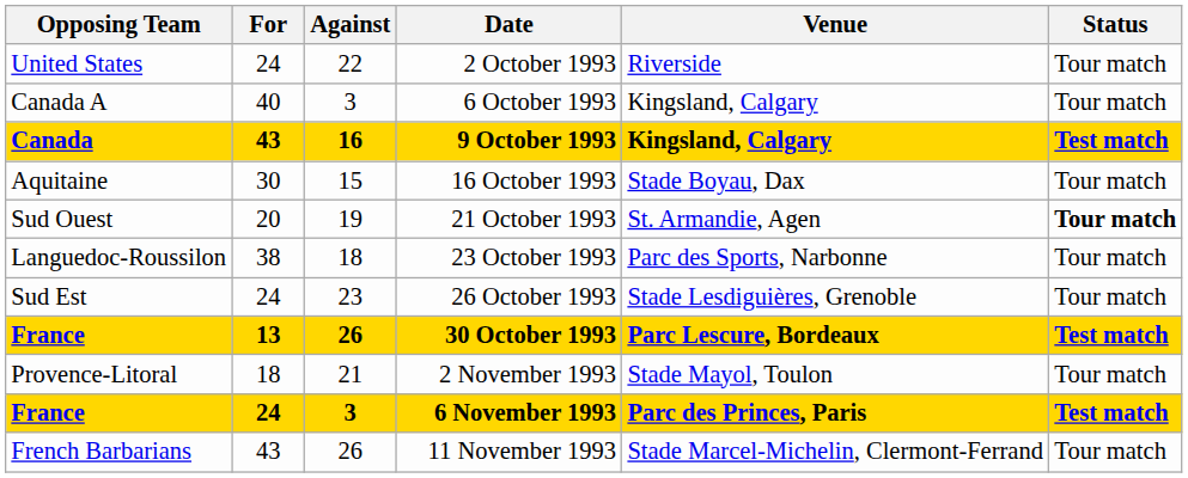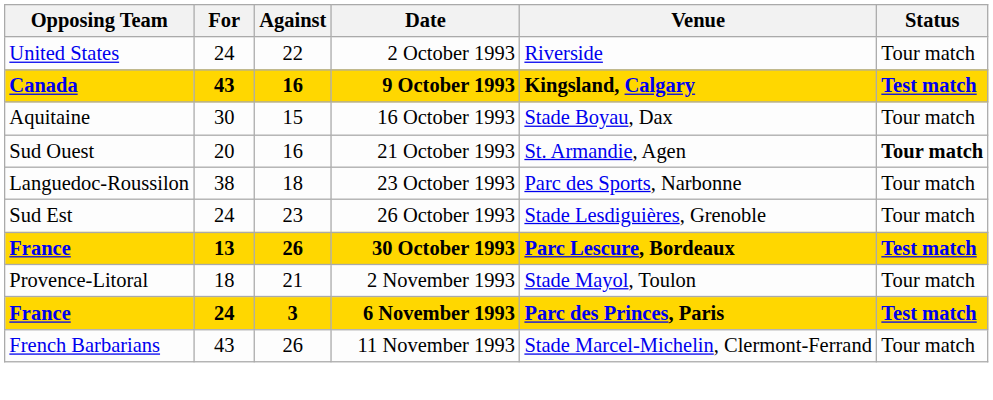- row: Canada A | 40 | 3 | 6 October 1993 | Kingsland, Calgary | Tour match
21 October 1993 | Against: 19 -> 16
